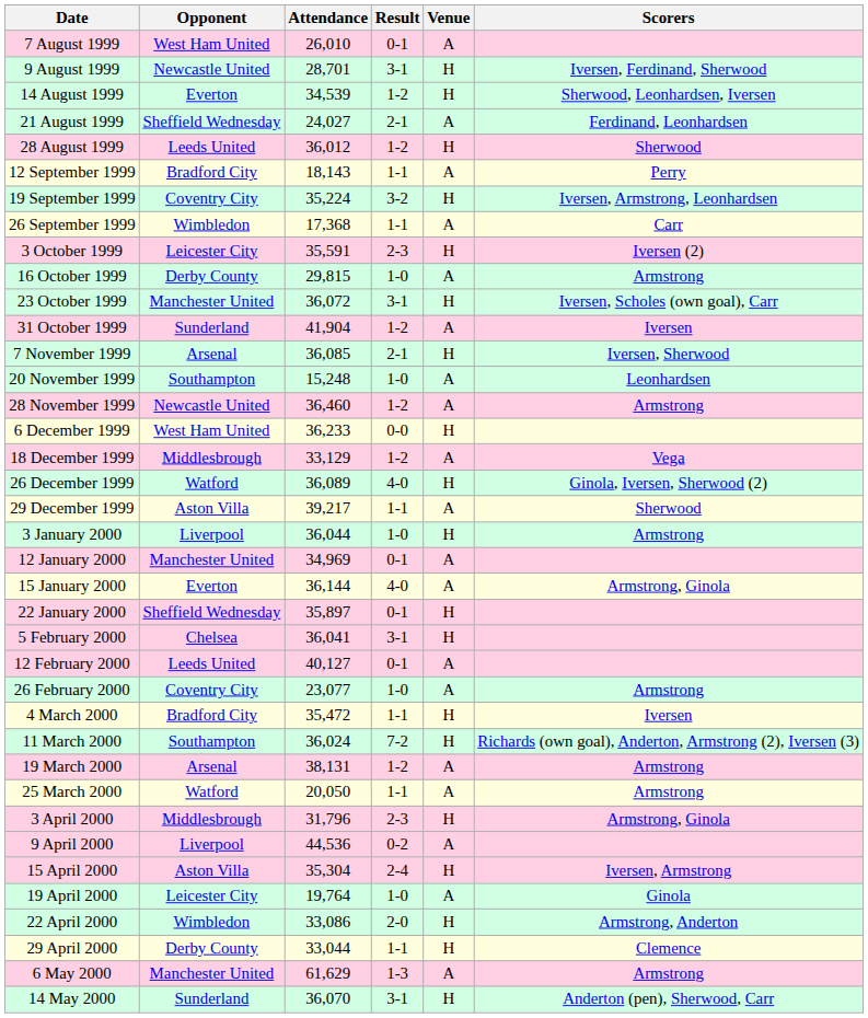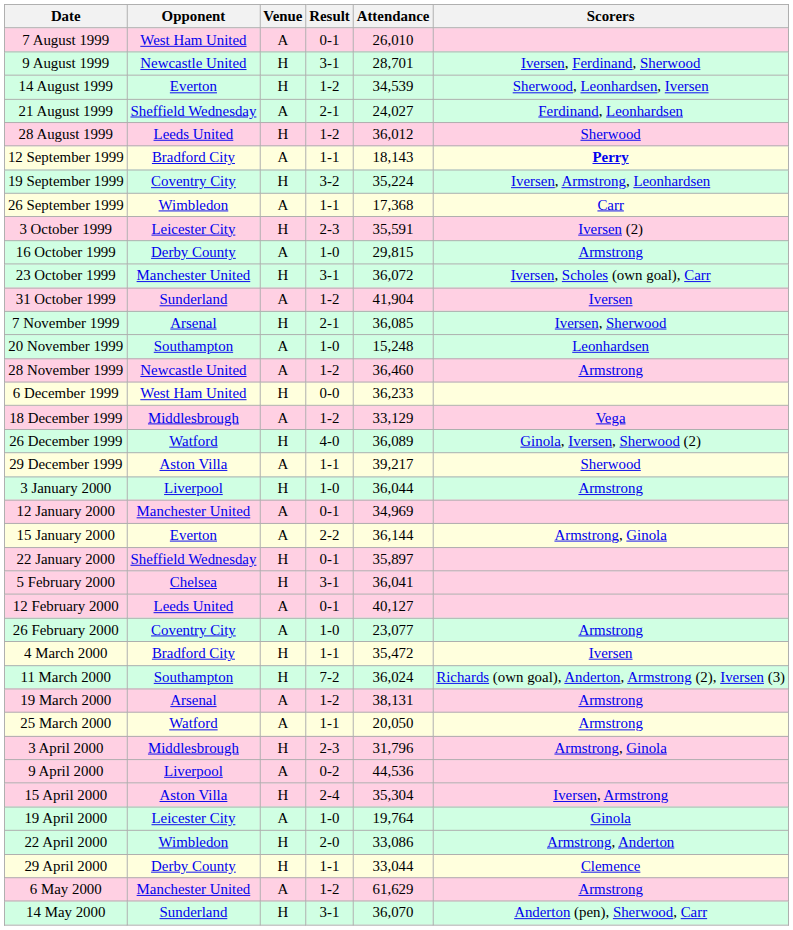columns swapped: Venue <-> Attendance
12 September 1999 | Scorers: normal -> bold
15 January 2000 | Result: 4-0 -> 2-2
6 May 2000 | Result: 1-3 -> 1-2
